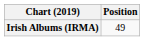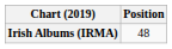Irish Albums (IRMA) | Position: 49 -> 48
